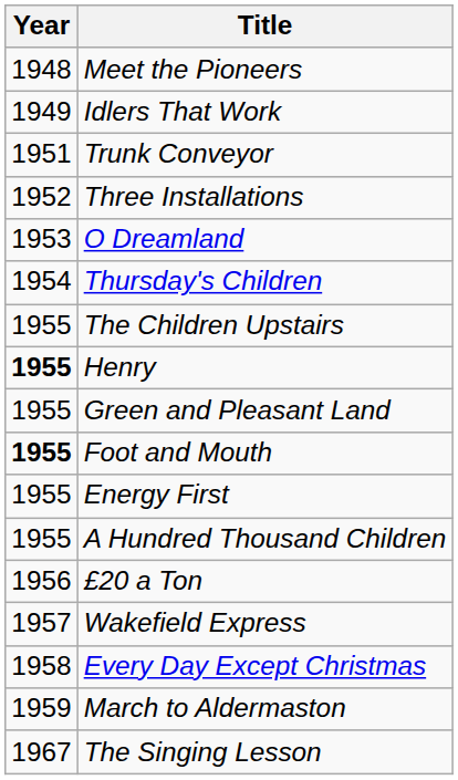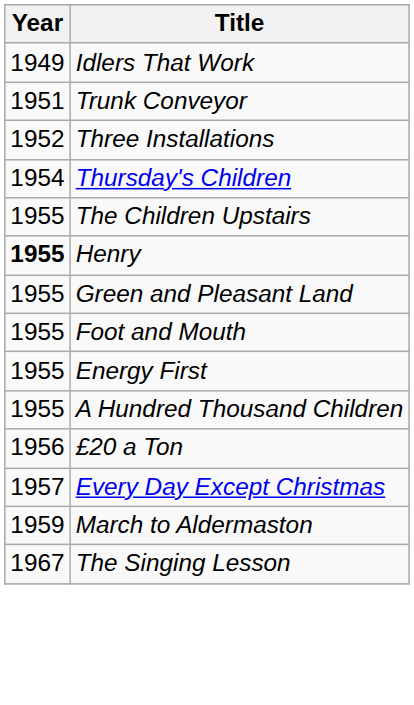- row: 1948 | Meet the Pioneers
- row: 1953 | O Dreamland
Foot and Mouth | Year: bold -> normal
- row: 1957 | Wakefield Express
Every Day Except Christmas | Year: 1958 -> 1957
